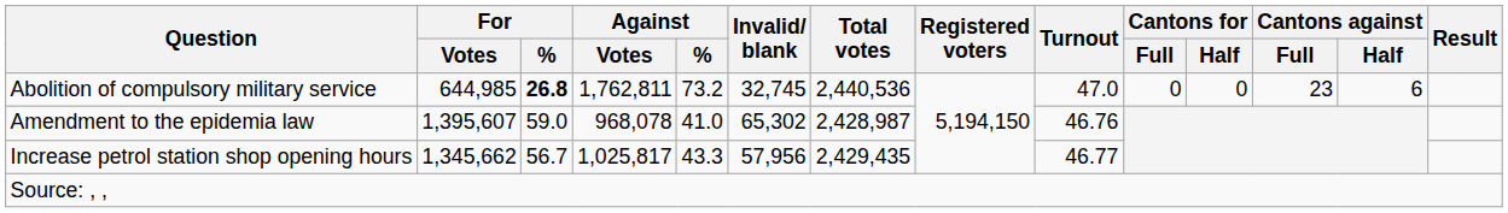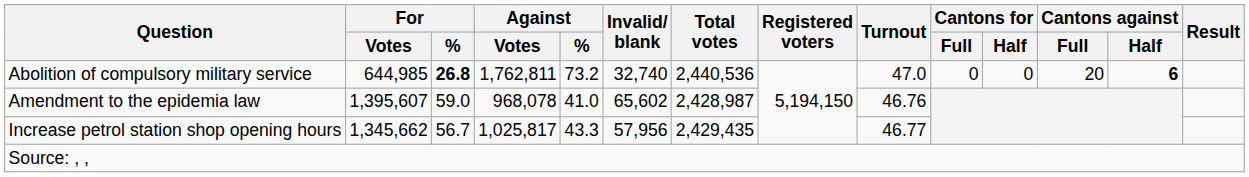Abolition of compulsory military service | Invalid/ blank: 32,745 -> 32,740
Abolition of compulsory military service | Cantons against / Full: 23 -> 20
Abolition of compulsory military service | Cantons against / Half: normal -> bold
Amendment to the epidemia law | Invalid/ blank: 65,302 -> 65,602
